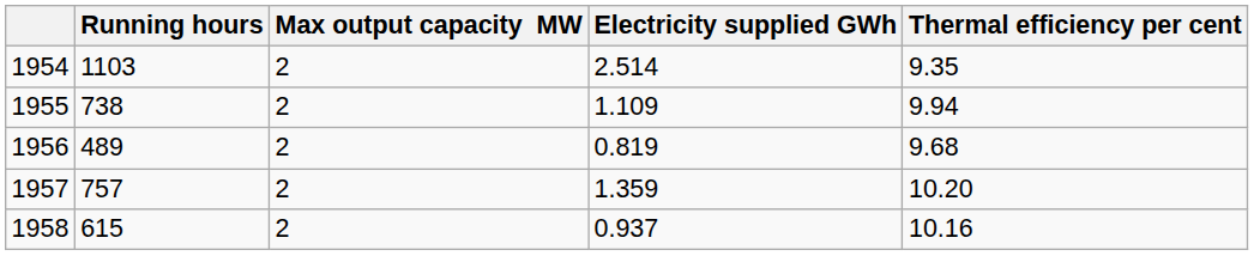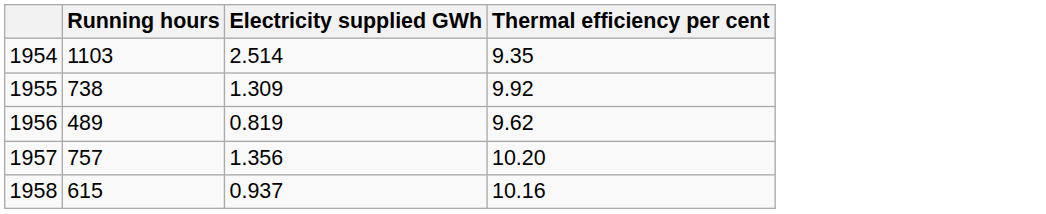- column: Max output capacity MW | 2 | 2 | 2 | 2 | 2
1955 | Electricity supplied GWh: 1.109 -> 1.309
1955 | Thermal efficiency per cent: 9.94 -> 9.92
1956 | Thermal efficiency per cent: 9.68 -> 9.62
1957 | Electricity supplied GWh: 1.359 -> 1.356
